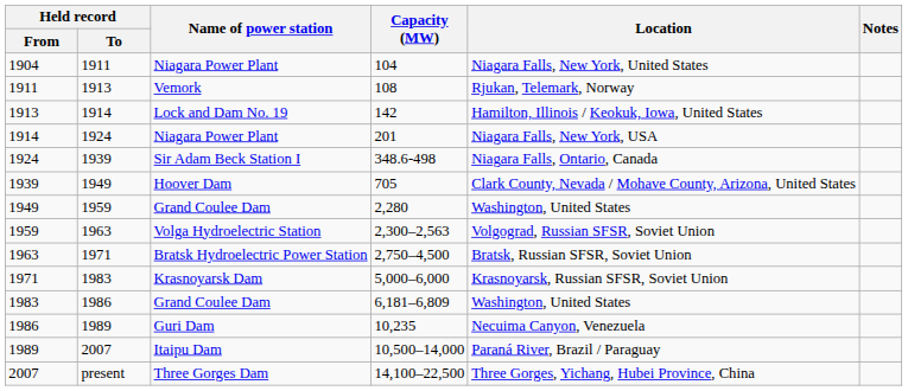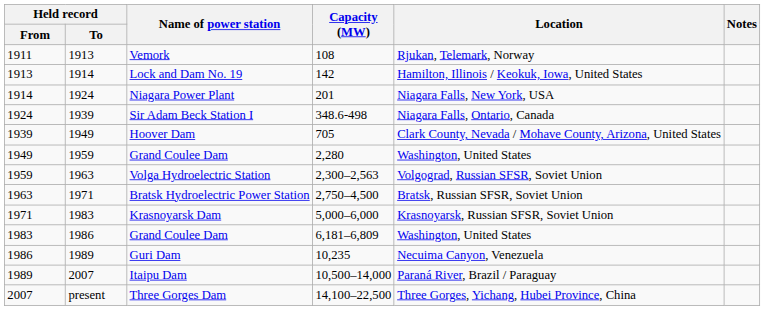- row: 1904 | 1911 | Niagara Power Plant | 104 | Niagara Falls, New York, United States
